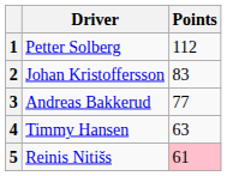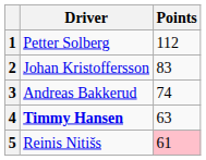3 | Points: 77 -> 74
4 | Driver: normal -> bold
